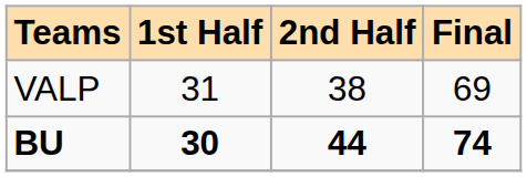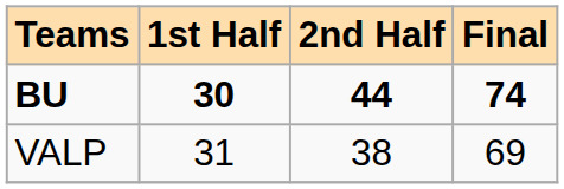rows swapped: BU <-> VALP
